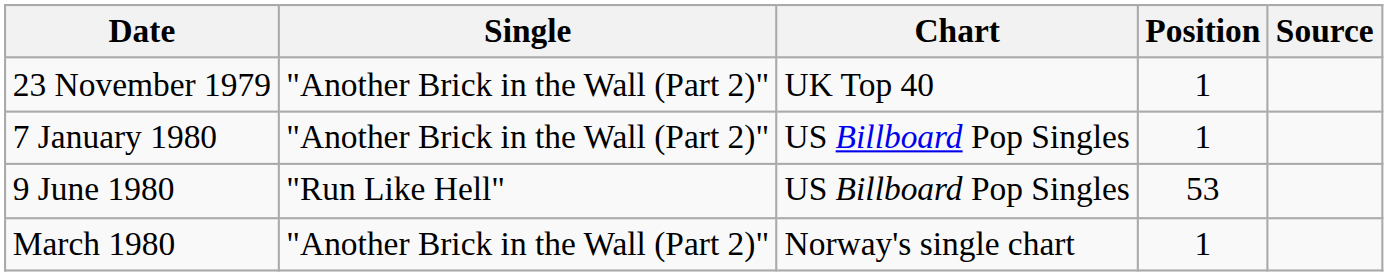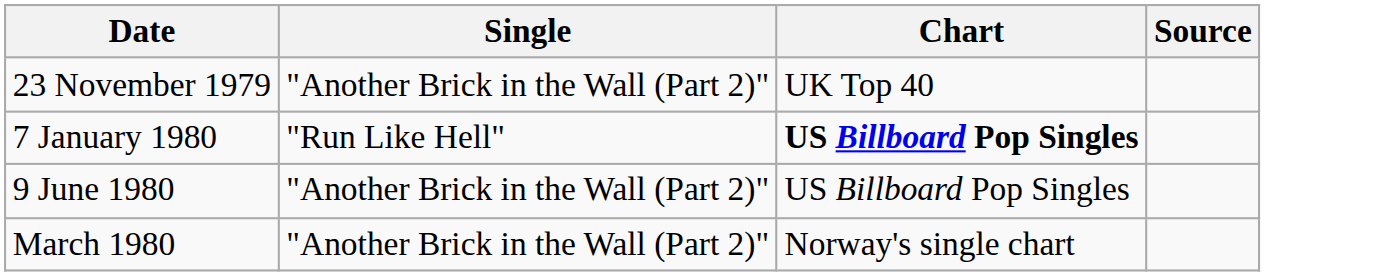- column: Position | 1 | 1 | 53 | 1
7 January 1980 | Single: "Another Brick in the Wall (Part 2)" -> "Run Like Hell"
7 January 1980 | Chart: normal -> bold
9 June 1980 | Single: "Run Like Hell" -> "Another Brick in the Wall (Part 2)"
